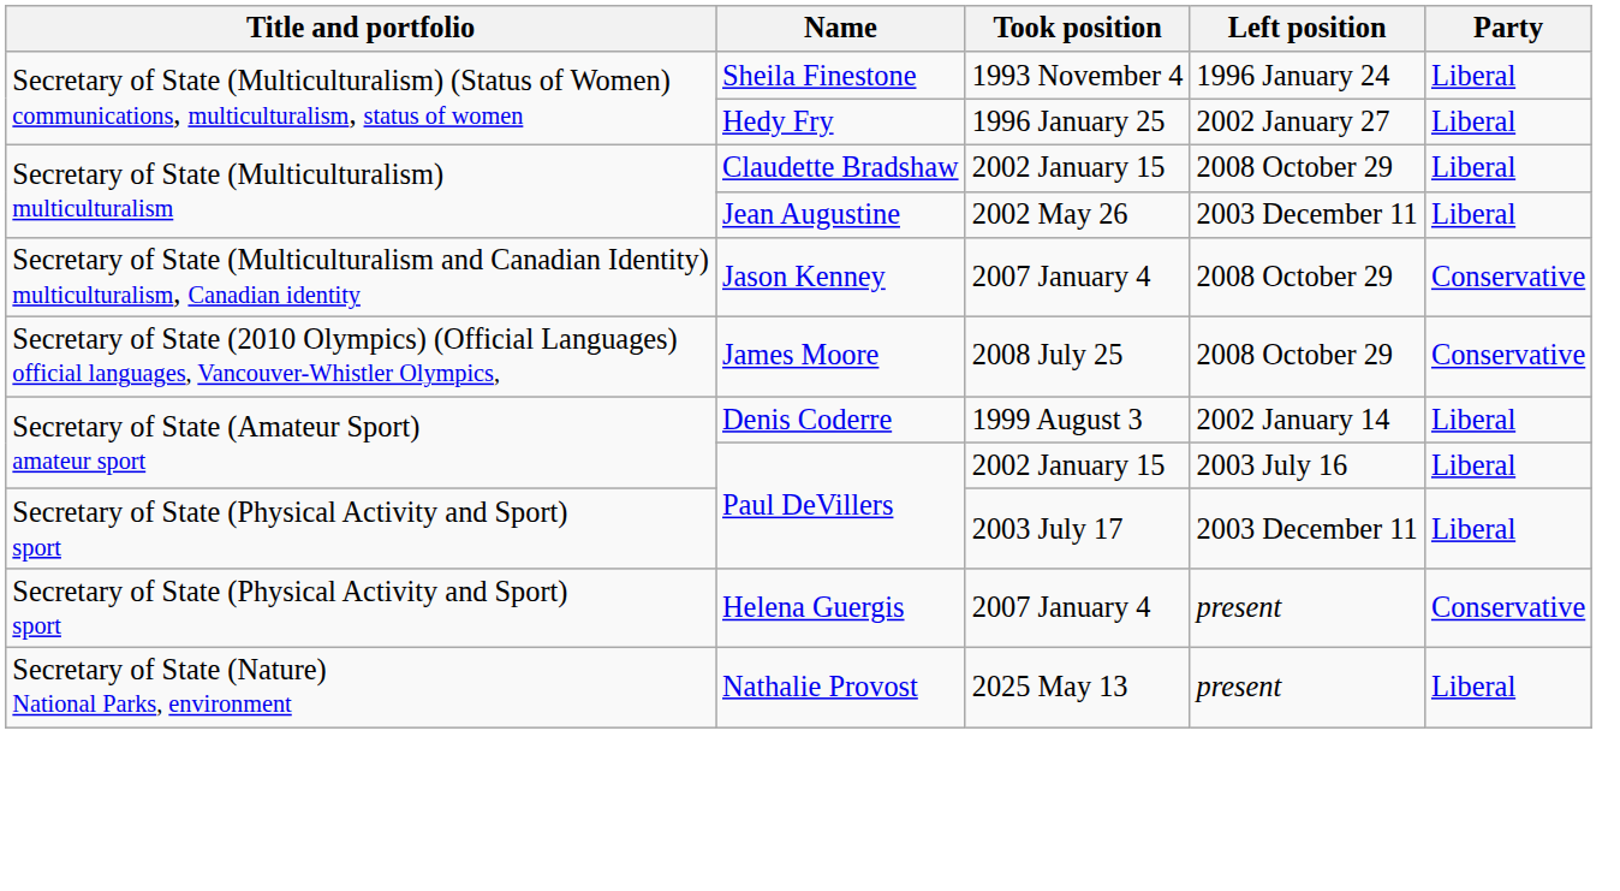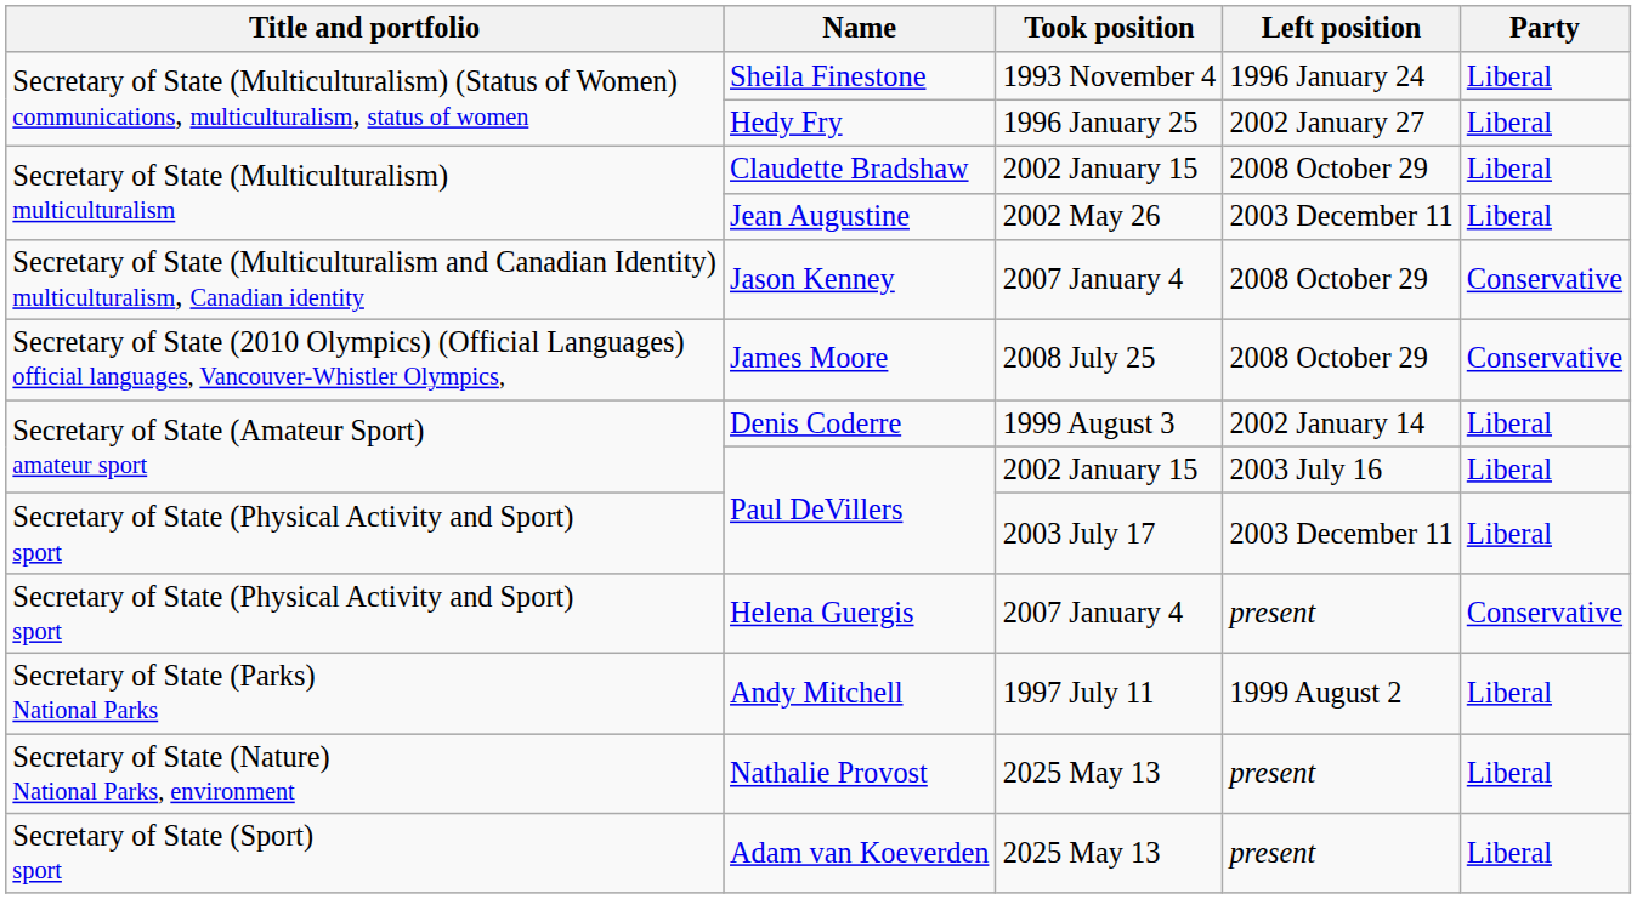+ row: Secretary of State (Parks) National Parks | Andy Mitchell | 1997 July 11 | 1999 August 2 | Liberal
+ row: Secretary of State (Sport) sport | Adam van Koeverden | 2025 May 13 | present | Liberal
